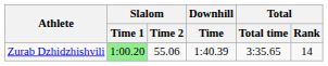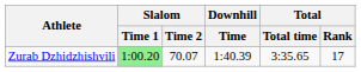Zurab Dzhidzhishvili | Slalom / Time 2: 55.06 -> 70.07
Zurab Dzhidzhishvili | Total / Rank: 14 -> 17
